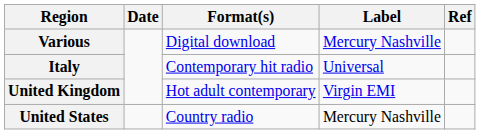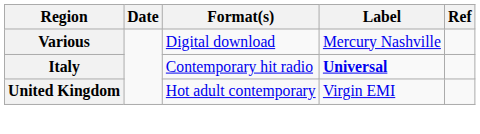Italy | Label: normal -> bold
- row: United States | Country radio | Mercury Nashville
